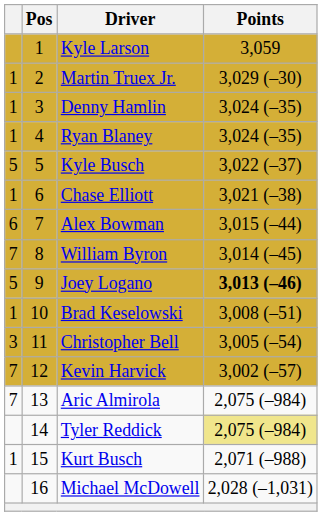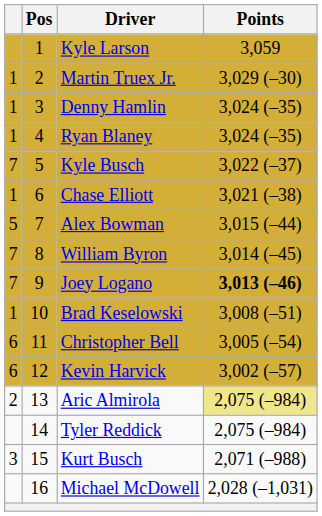Kyle Busch | column 1: 5 -> 7
Alex Bowman | column 1: 6 -> 5
Joey Logano | column 1: 5 -> 7
Christopher Bell | column 1: 3 -> 6
Kevin Harvick | column 1: 7 -> 6
Aric Almirola | column 1: 7 -> 2
Aric Almirola | Points: no background -> khaki background
Tyler Reddick | Points: khaki background -> no background
Kurt Busch | column 1: 1 -> 3
